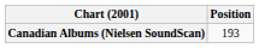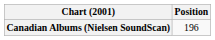Canadian Albums (Nielsen SoundScan) | Position: 193 -> 196
